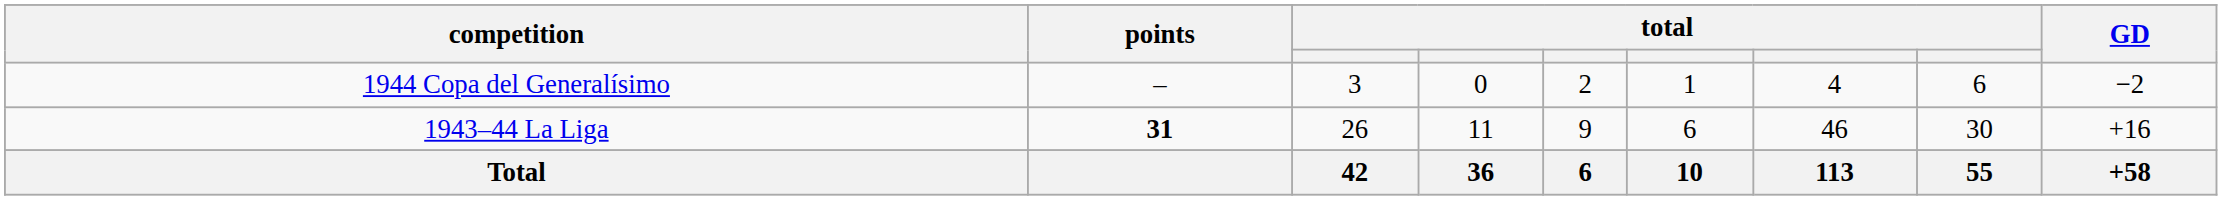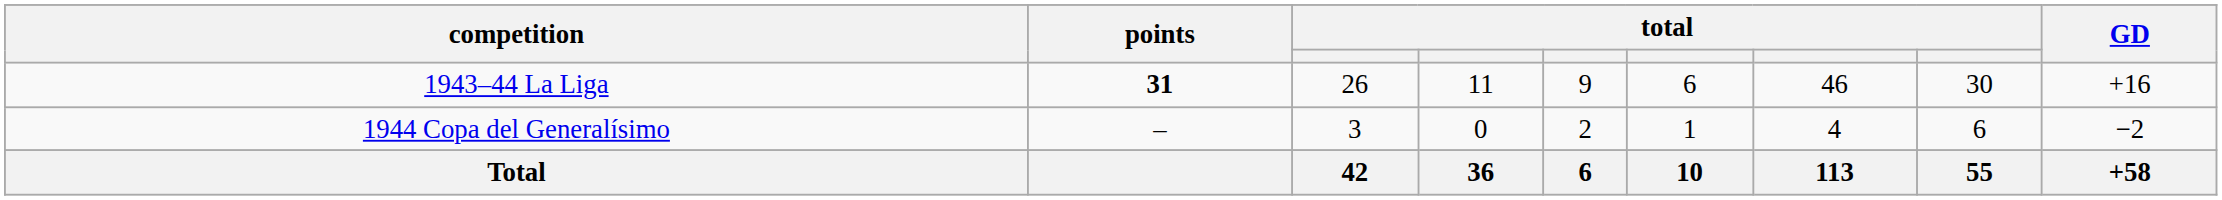rows swapped: 1943–44 La Liga <-> 1944 Copa del Generalísimo
